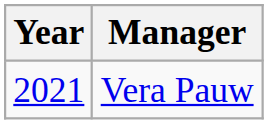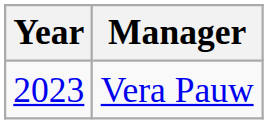Vera Pauw | Year: 2021 -> 2023
